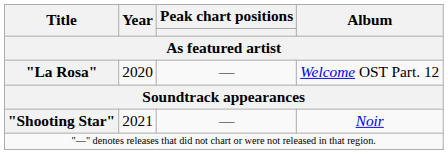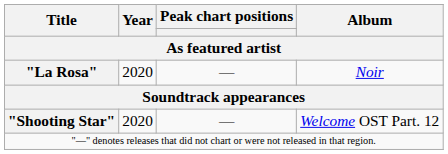"La Rosa" | Album: Welcome OST Part. 12 -> Noir
"Shooting Star" | Year: 2021 -> 2020
"Shooting Star" | Album: Noir -> Welcome OST Part. 12
